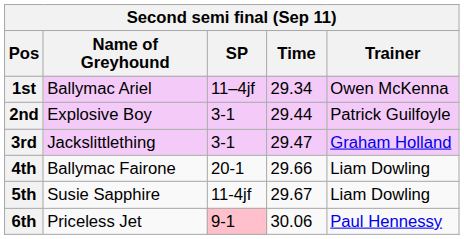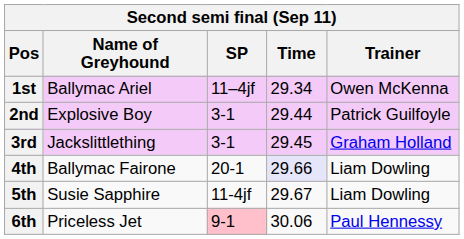3rd | Time: 29.47 -> 29.45
4th | Time: no background -> lavender background
